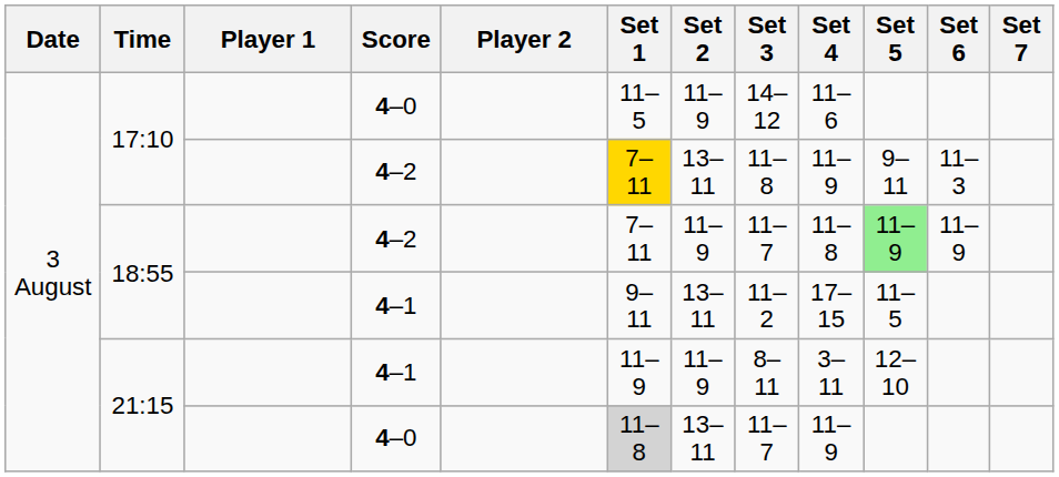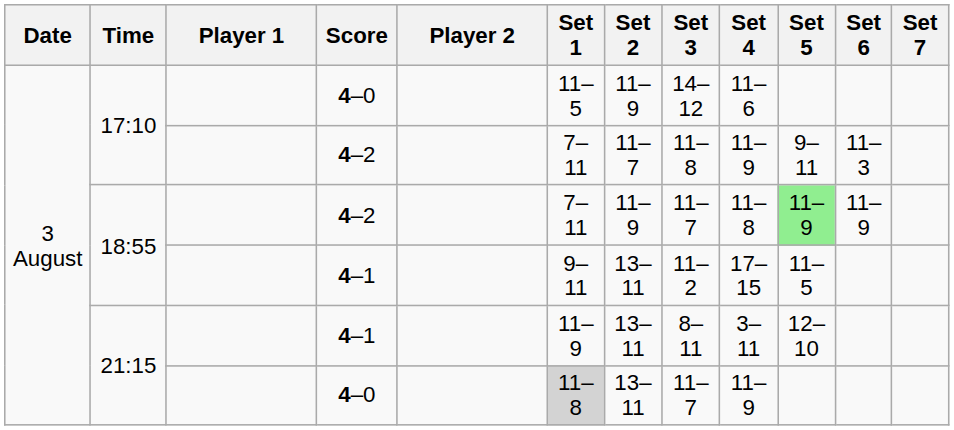17:10 / 4–2 | Set 1: gold background -> no background
17:10 / 4–2 | Set 2: 13–11 -> 11–7
21:15 / 4–1 | Set 2: 11–9 -> 13–11
